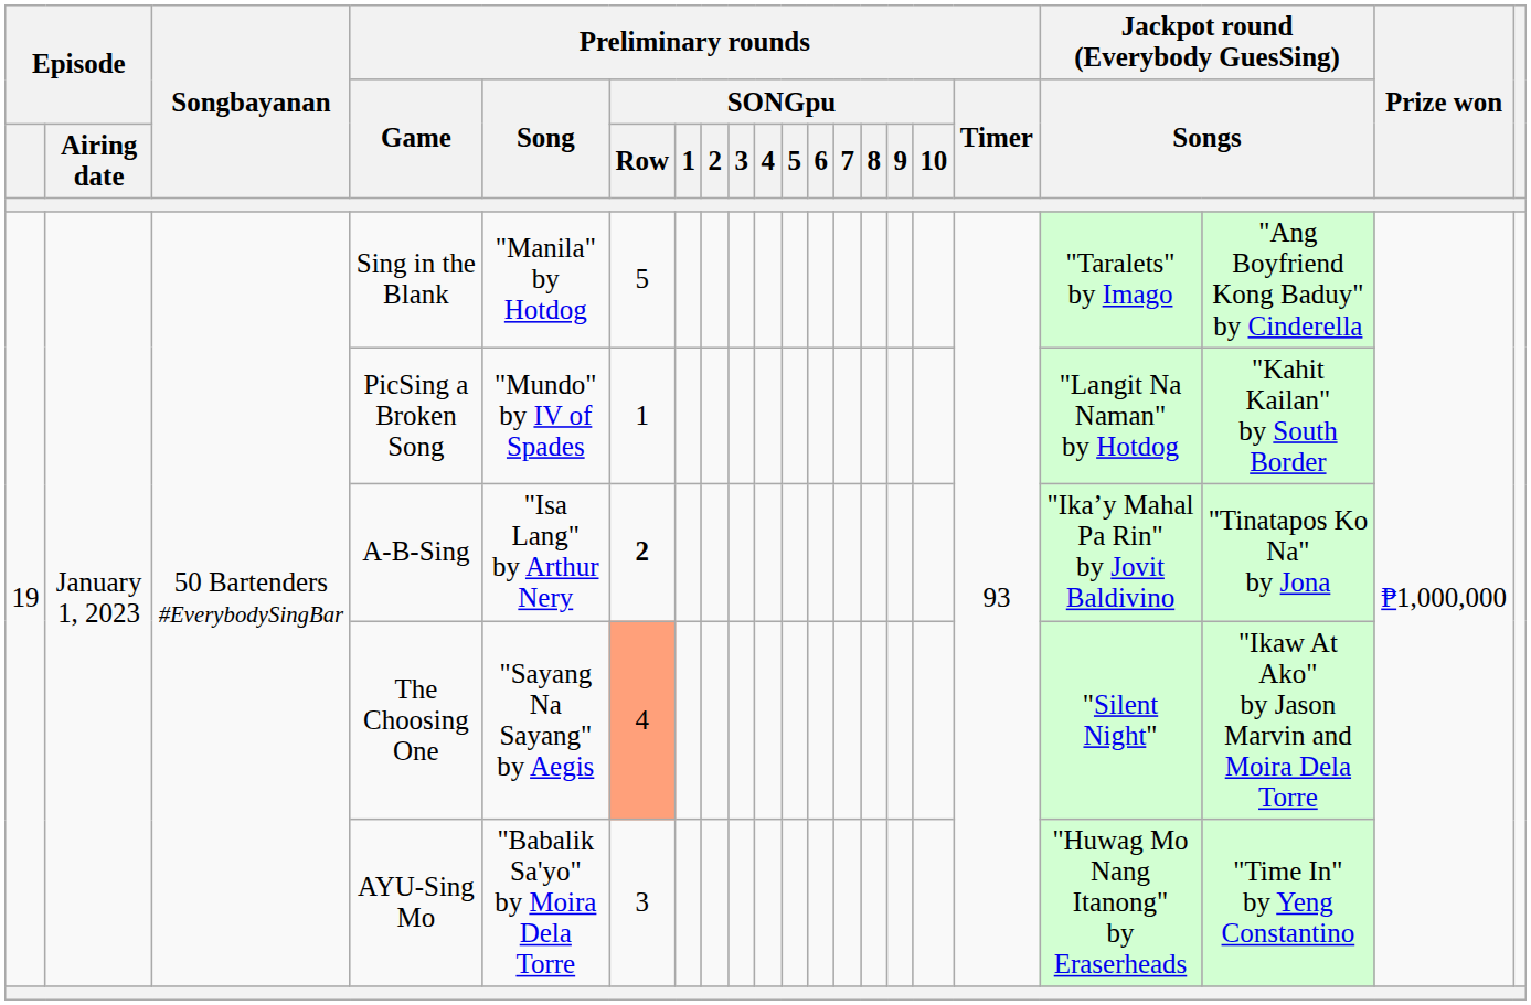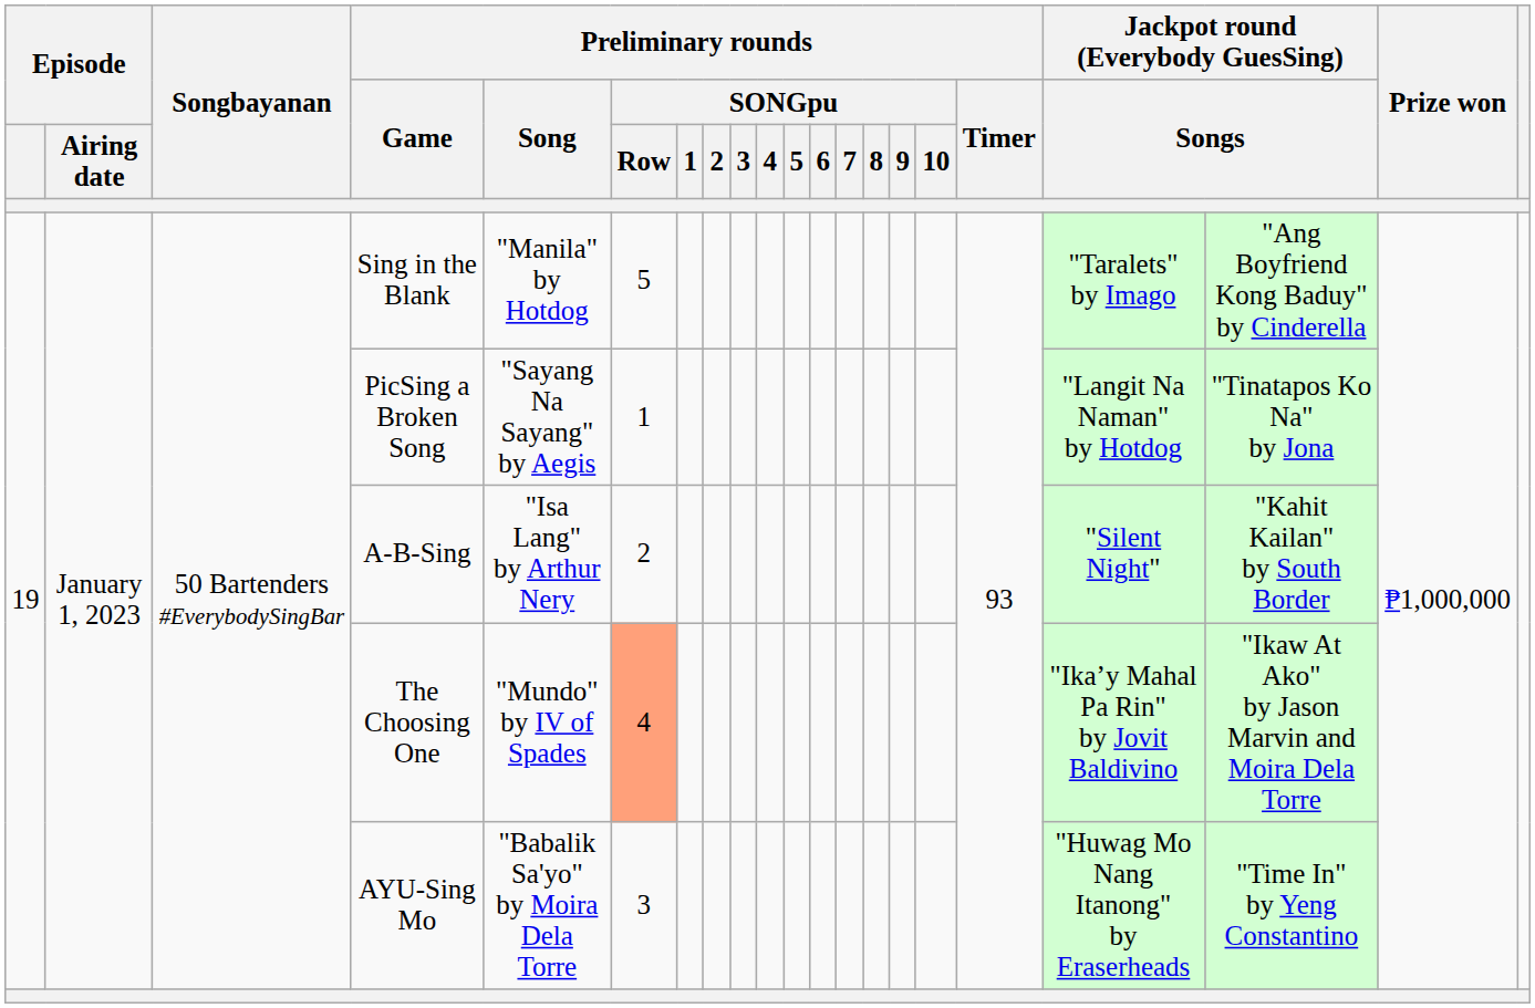PicSing a Broken Song | Preliminary rounds / Song: "Mundo" by IV of Spades -> "Sayang Na Sayang" by Aegis
PicSing a Broken Song | column 19: "Kahit Kailan" by South Border -> "Tinatapos Ko Na" by Jona
A-B-Sing | Preliminary rounds / SONGpu / Row: bold -> normal
A-B-Sing | column 18: "Ika’y Mahal Pa Rin" by Jovit Baldivino -> "Silent Night"
A-B-Sing | column 19: "Tinatapos Ko Na" by Jona -> "Kahit Kailan" by South Border
The Choosing One | Preliminary rounds / Song: "Sayang Na Sayang" by Aegis -> "Mundo" by IV of Spades
The Choosing One | column 18: "Silent Night" -> "Ika’y Mahal Pa Rin" by Jovit Baldivino
